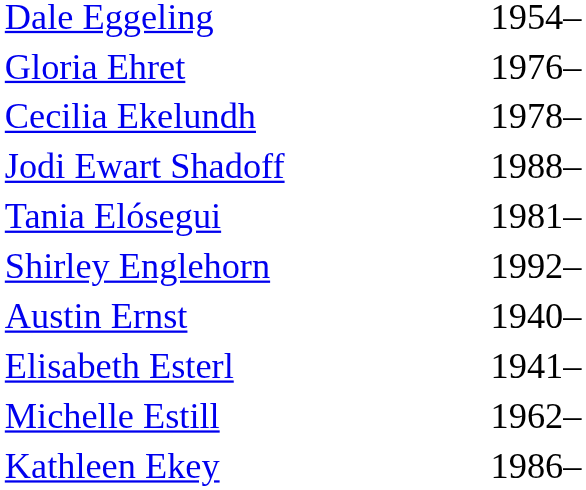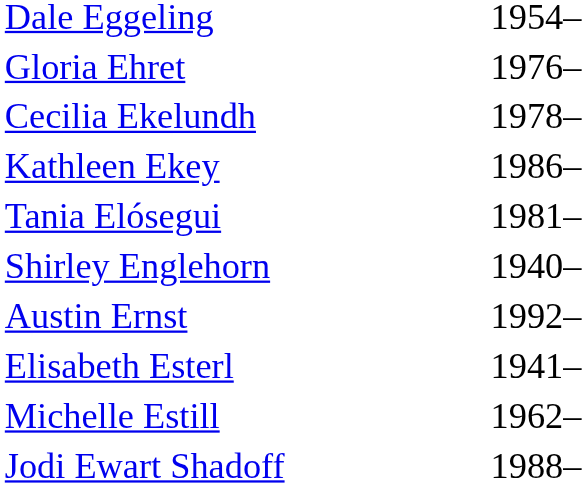rows swapped: Kathleen Ekey <-> Jodi Ewart Shadoff
Shirley Englehorn | column 2: 1992– -> 1940–
Austin Ernst | column 2: 1940– -> 1992–
